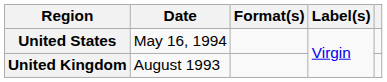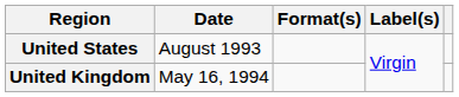United States | Date: May 16, 1994 -> August 1993
United Kingdom | Date: August 1993 -> May 16, 1994
